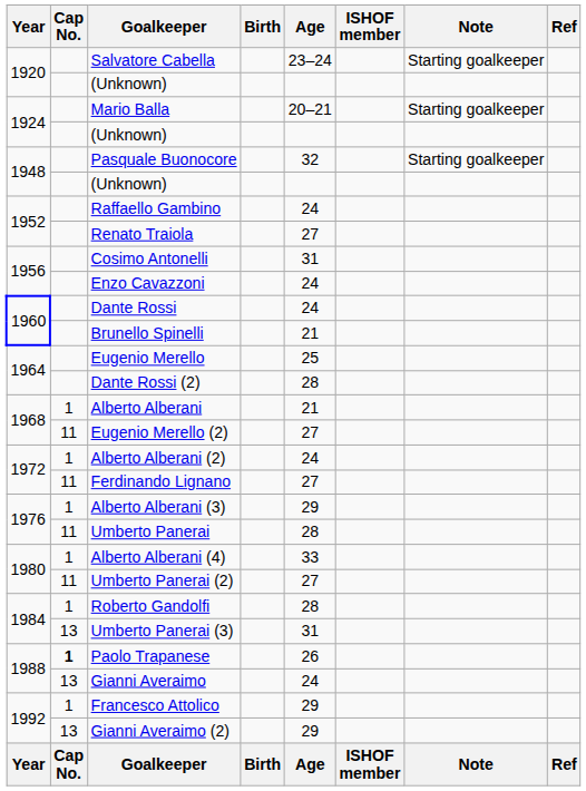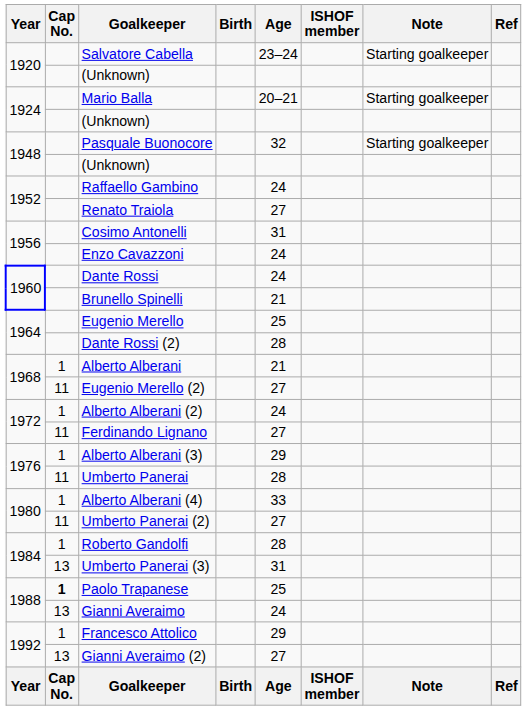Paolo Trapanese | Age: 26 -> 25
Gianni Averaimo (2) | Age: 29 -> 27
